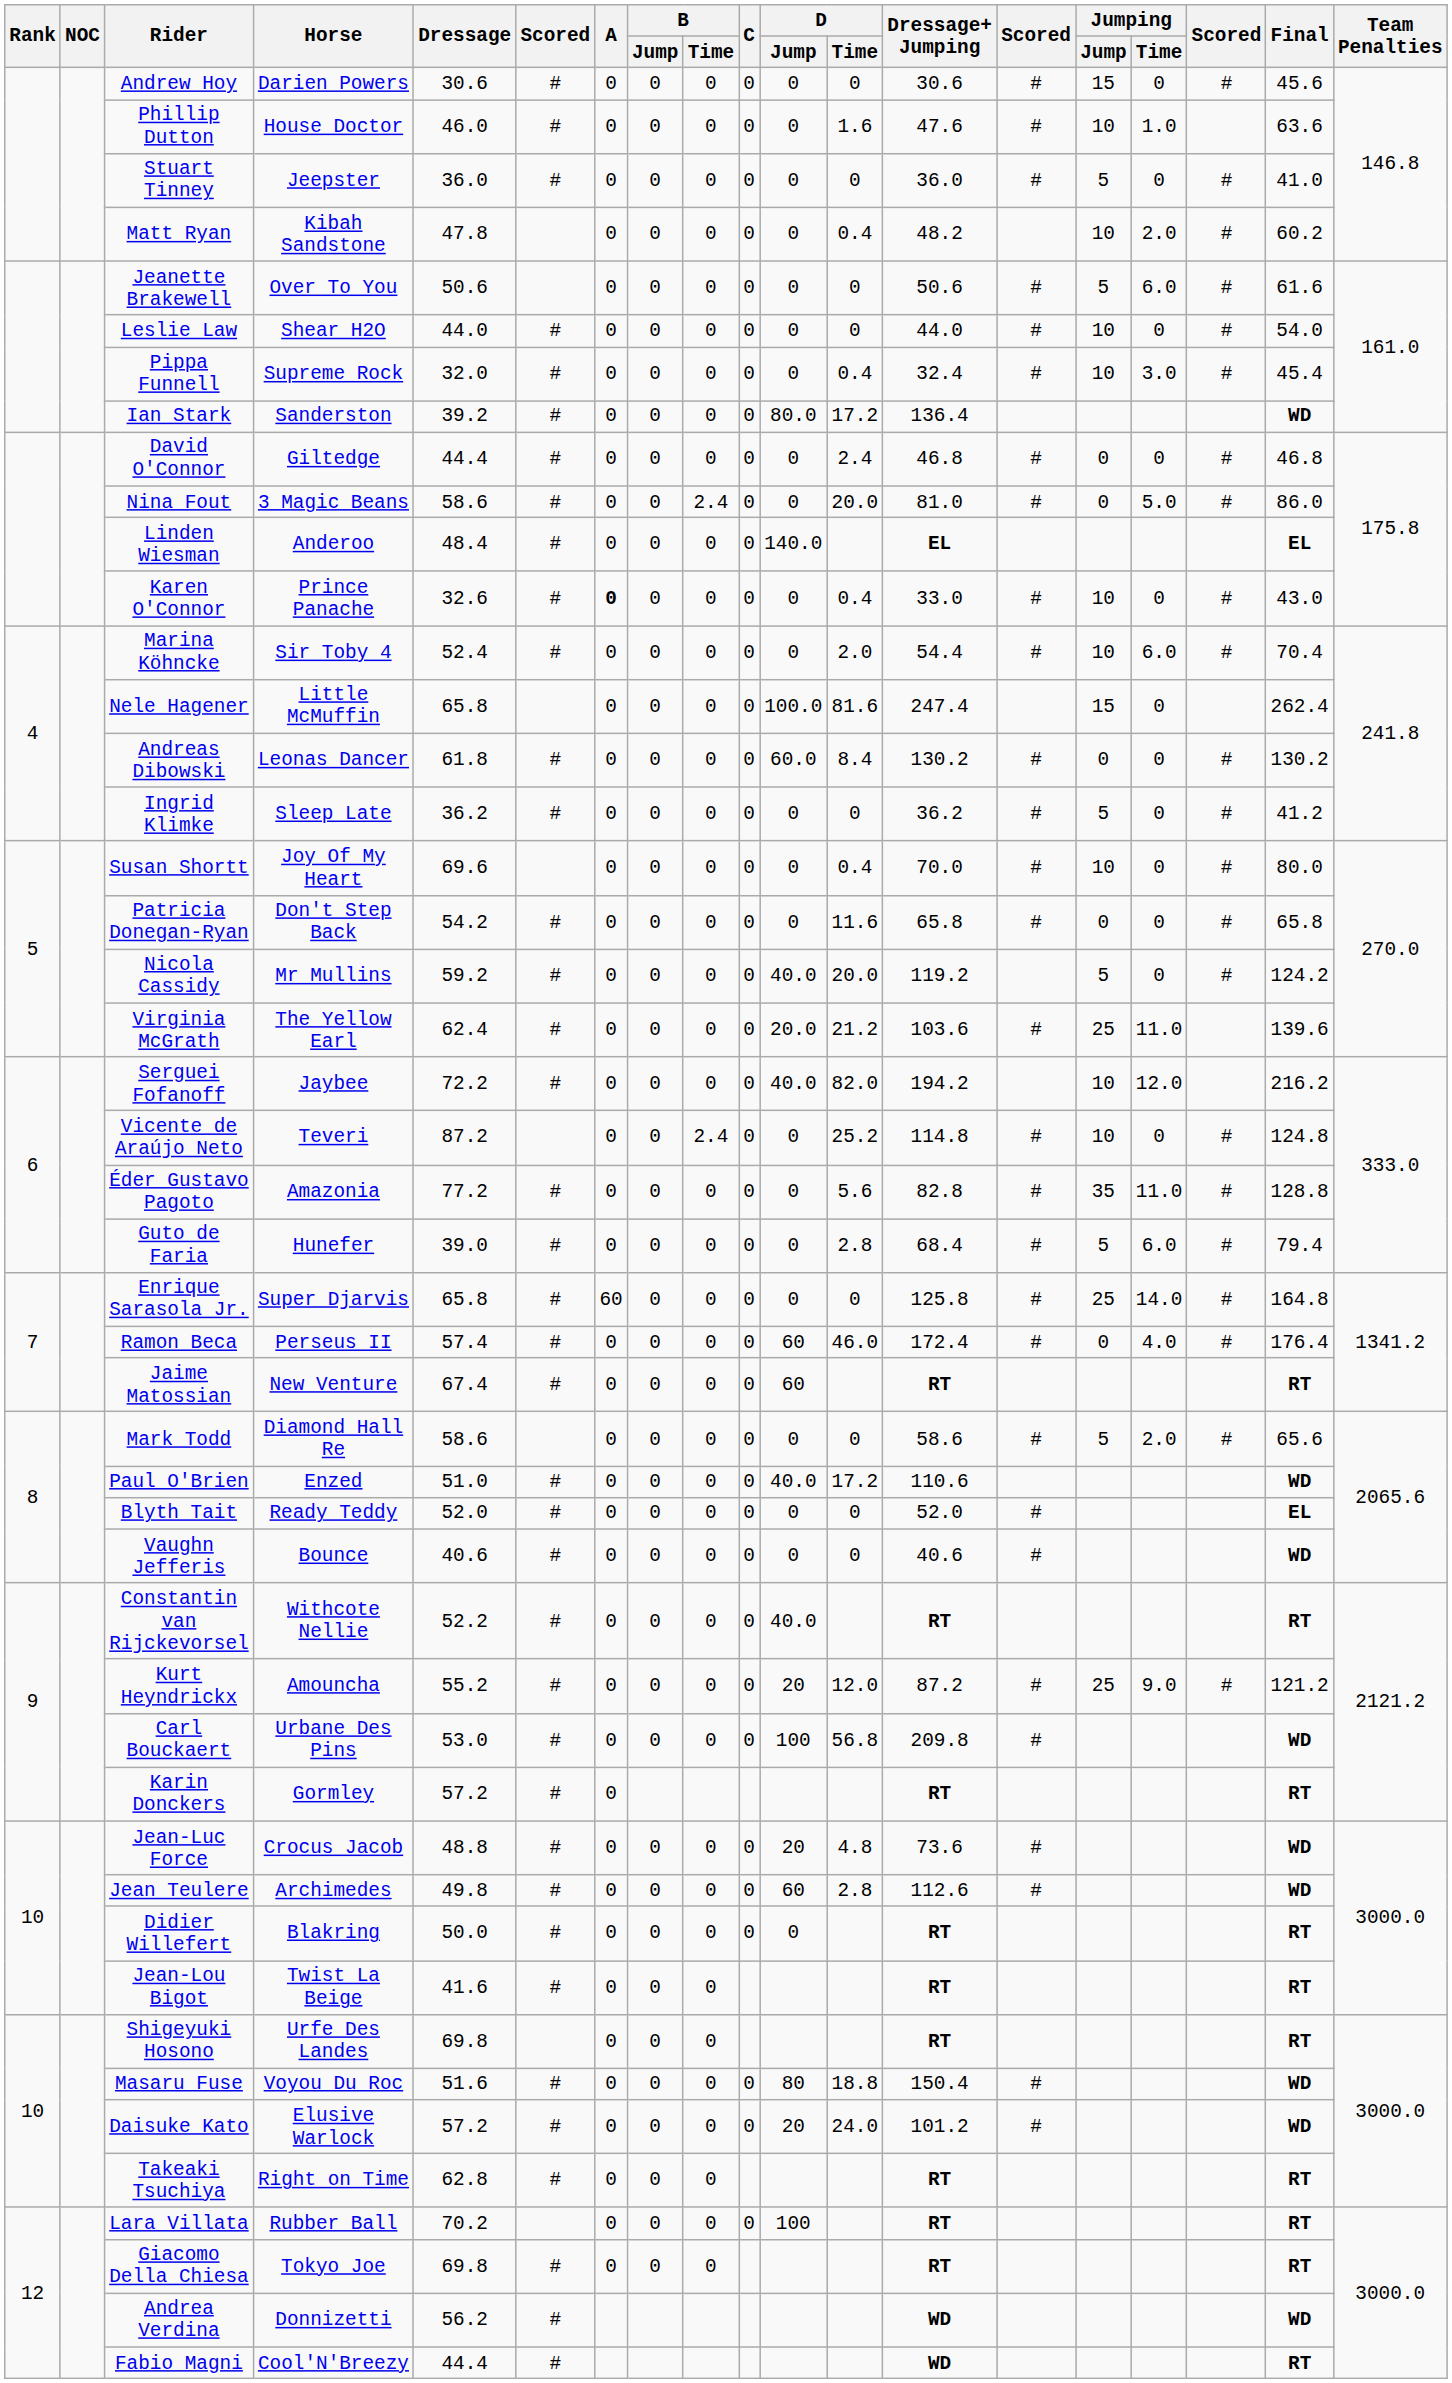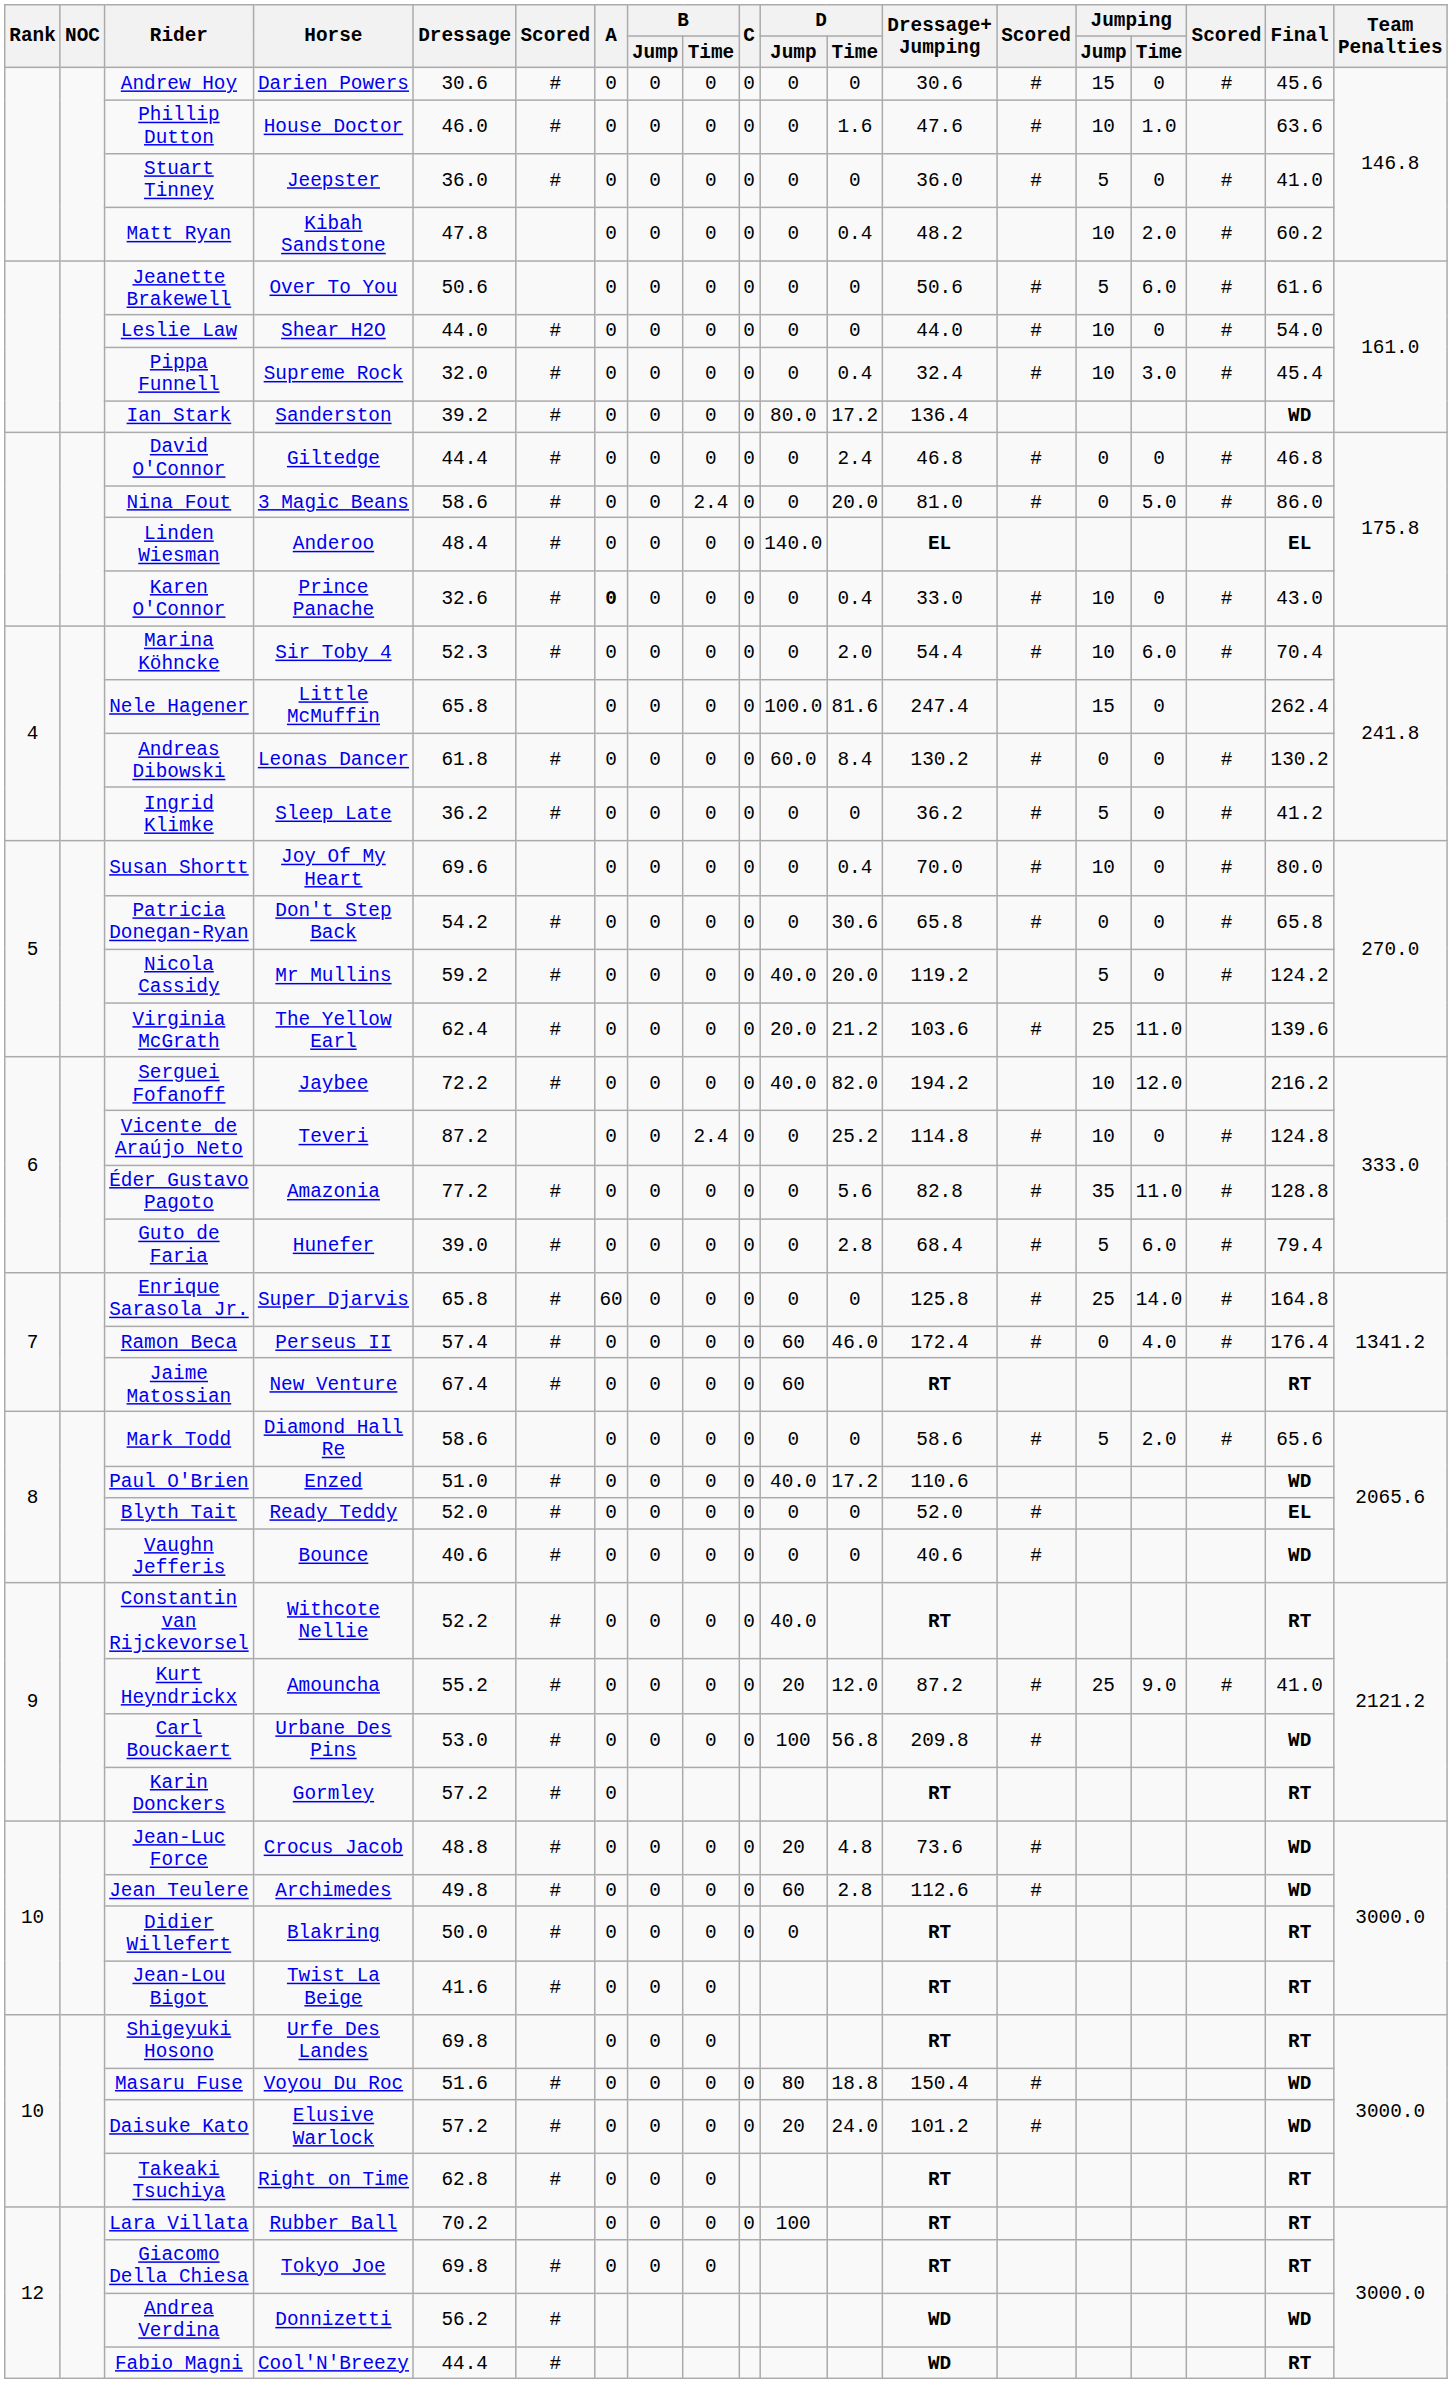Marina Köhncke | Dressage: 52.4 -> 52.3
Patricia Donegan-Ryan | D / Time: 11.6 -> 30.6
Kurt Heyndrickx | Final: 121.2 -> 41.0
